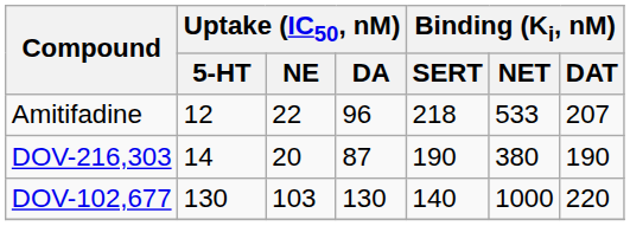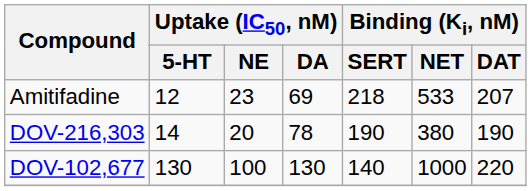Amitifadine | Uptake (IC50, nM) / NE: 22 -> 23
Amitifadine | Uptake (IC50, nM) / DA: 96 -> 69
DOV-216,303 | Uptake (IC50, nM) / DA: 87 -> 78
DOV-102,677 | Uptake (IC50, nM) / NE: 103 -> 100
